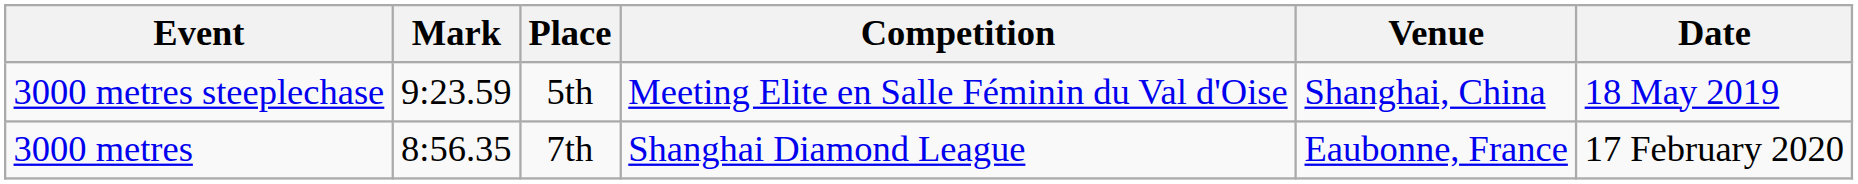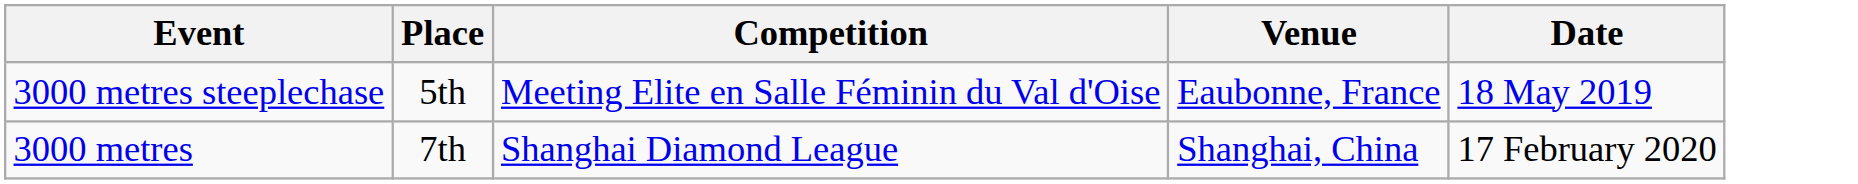- column: Mark | 9:23.59 | 8:56.35
3000 metres steeplechase | Venue: Shanghai, China -> Eaubonne, France
3000 metres | Venue: Eaubonne, France -> Shanghai, China
